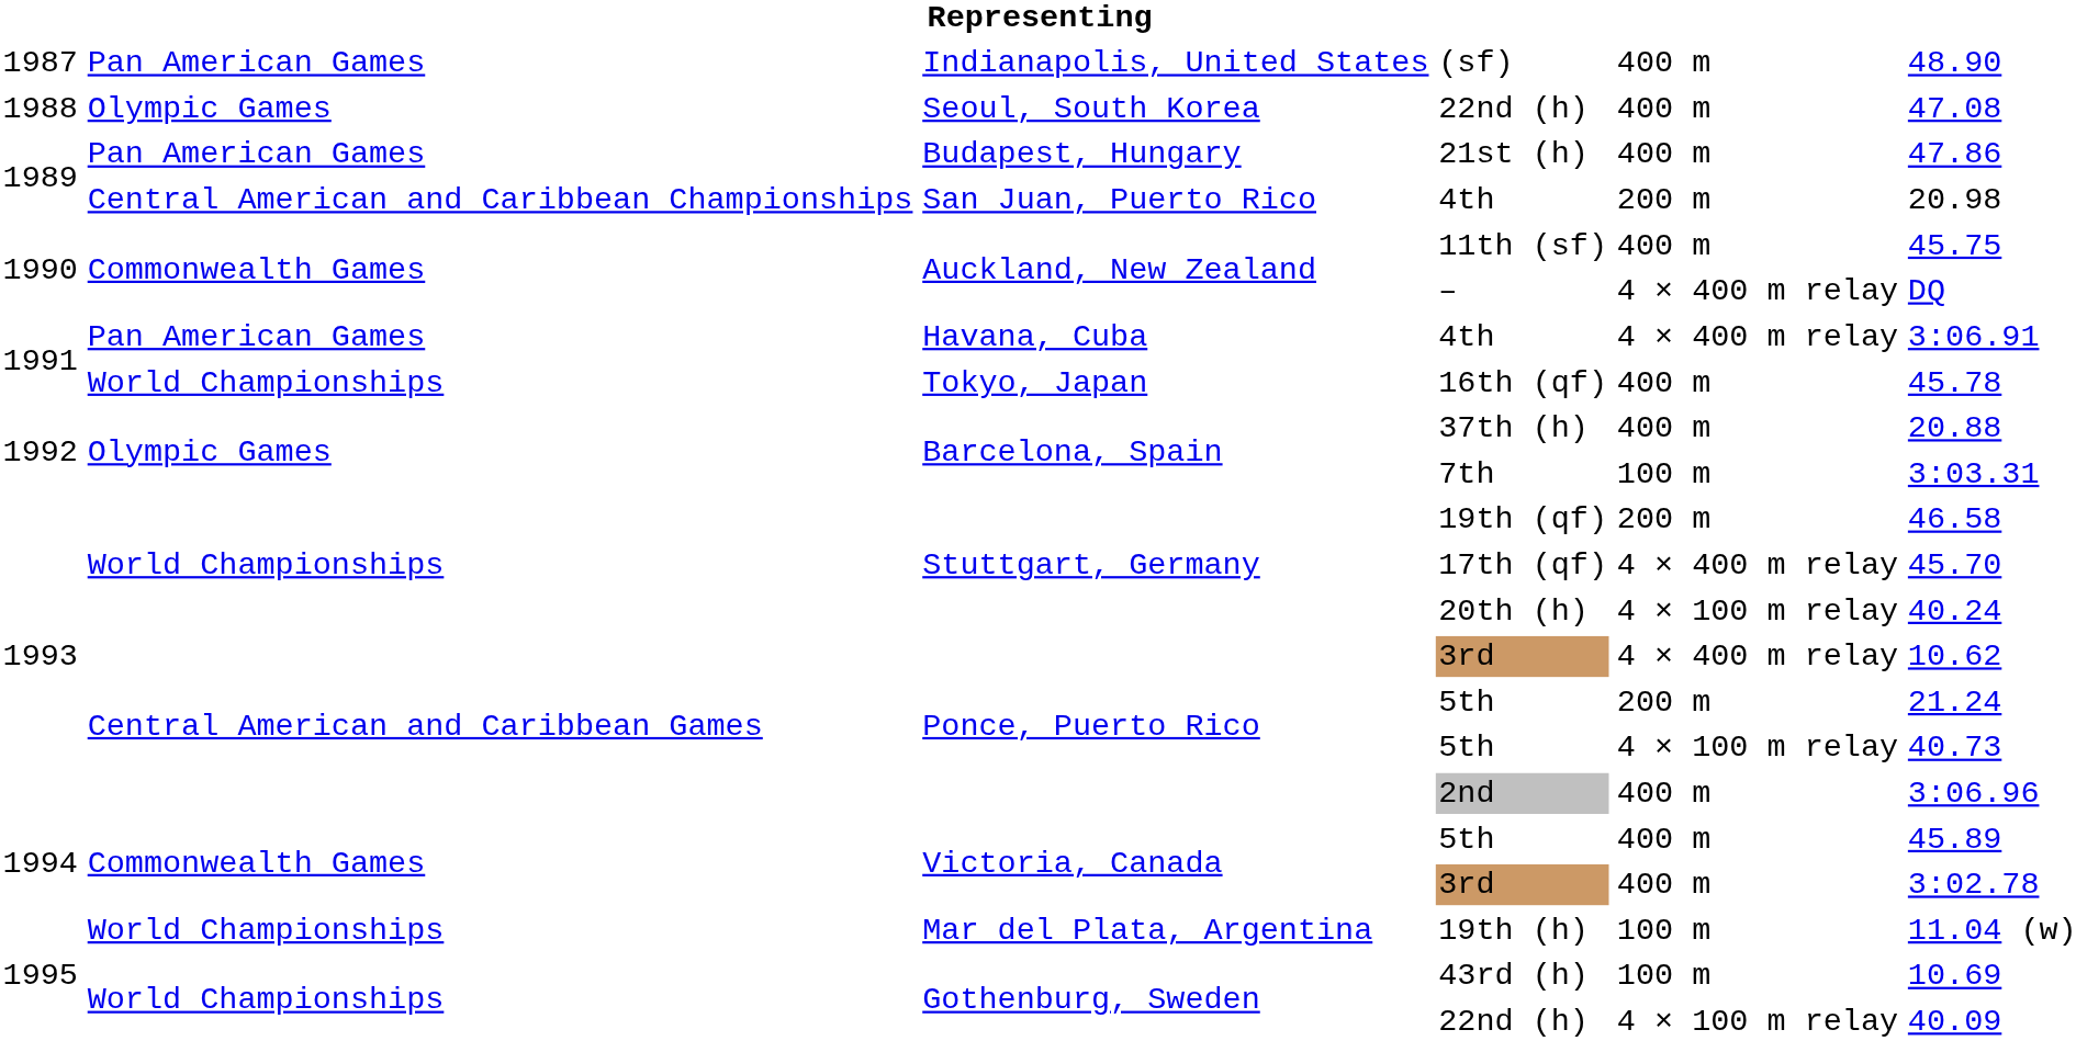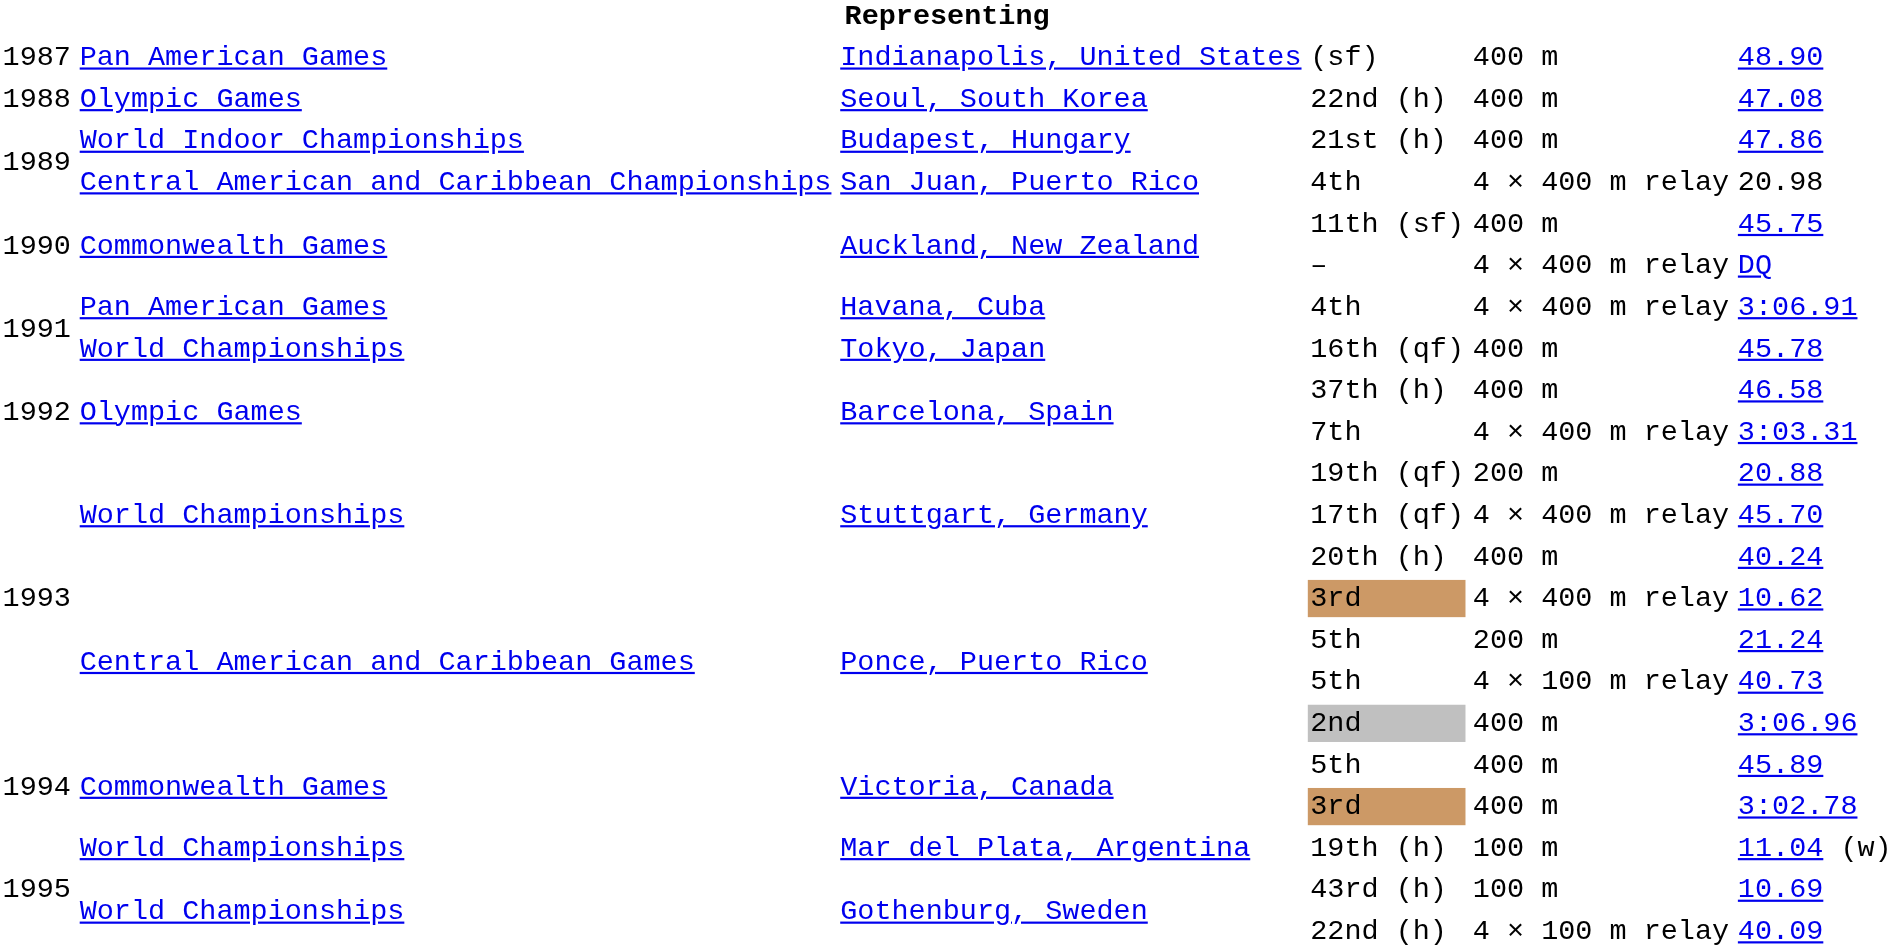21st (h) | column 2: Pan American Games -> World Indoor Championships
San Juan, Puerto Rico / 4th | column 5: 200 m -> 4 × 400 m relay
37th (h) | column 6: 20.88 -> 46.58
7th | column 5: 100 m -> 4 × 400 m relay
19th (qf) | column 6: 46.58 -> 20.88
20th (h) | column 5: 4 × 100 m relay -> 400 m
